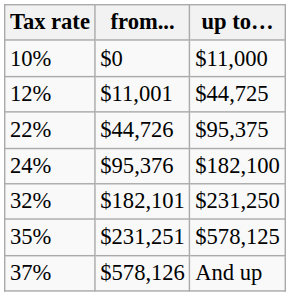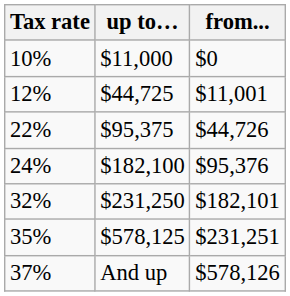columns swapped: from... <-> up to…
